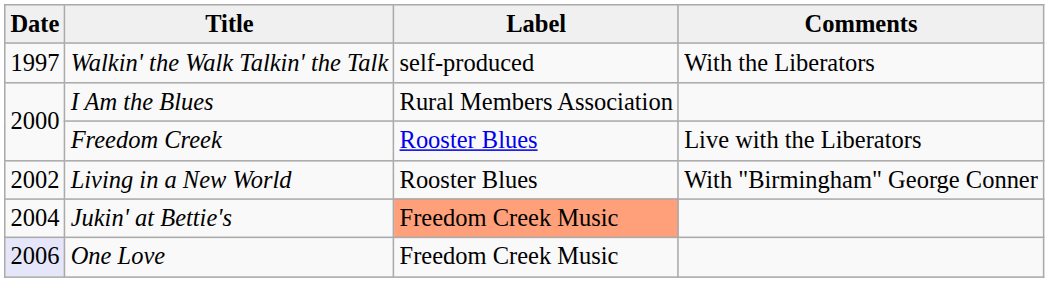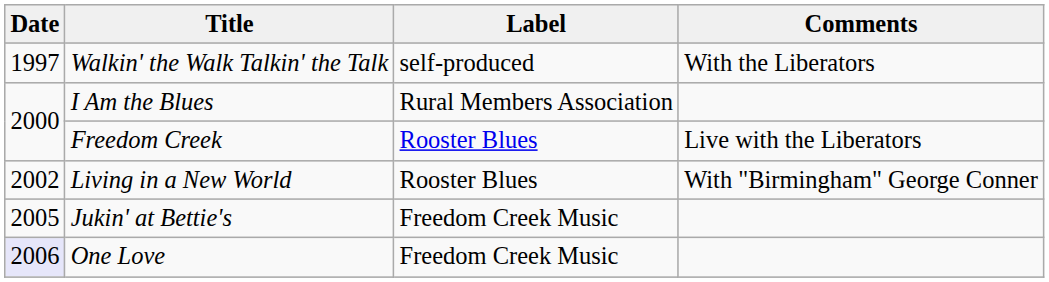Jukin' at Bettie's | Date: 2004 -> 2005
Jukin' at Bettie's | Label: lightsalmon background -> no background
